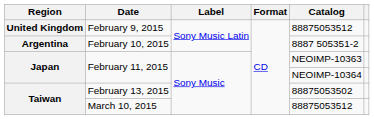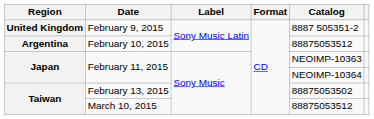February 9, 2015 | Catalog: 88875053512 -> 8887 505351-2
February 10, 2015 | Catalog: 8887 505351-2 -> 88875053512
